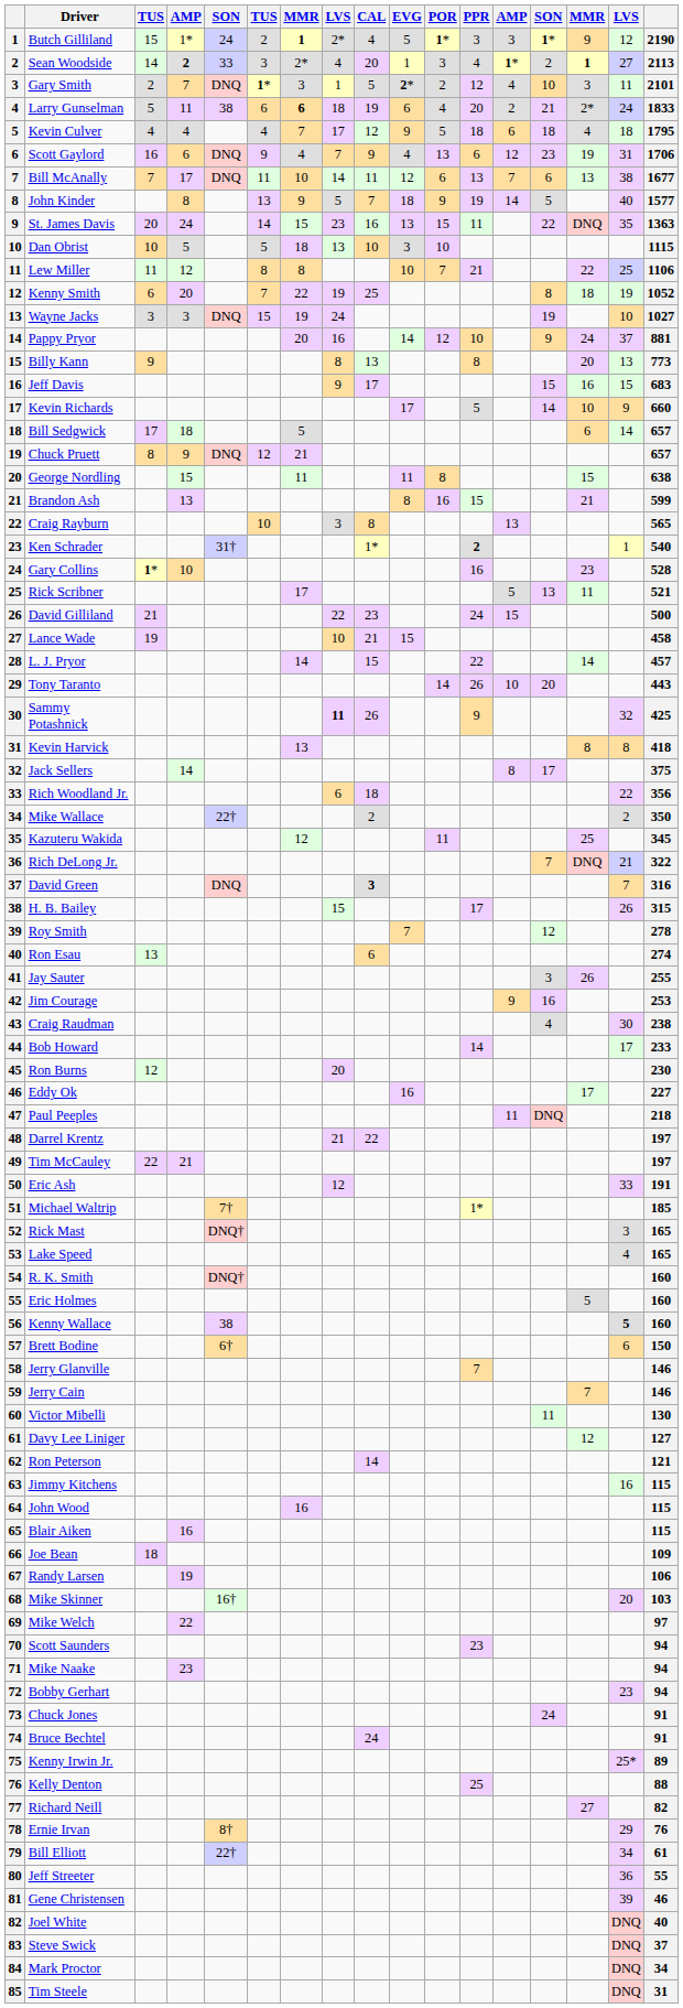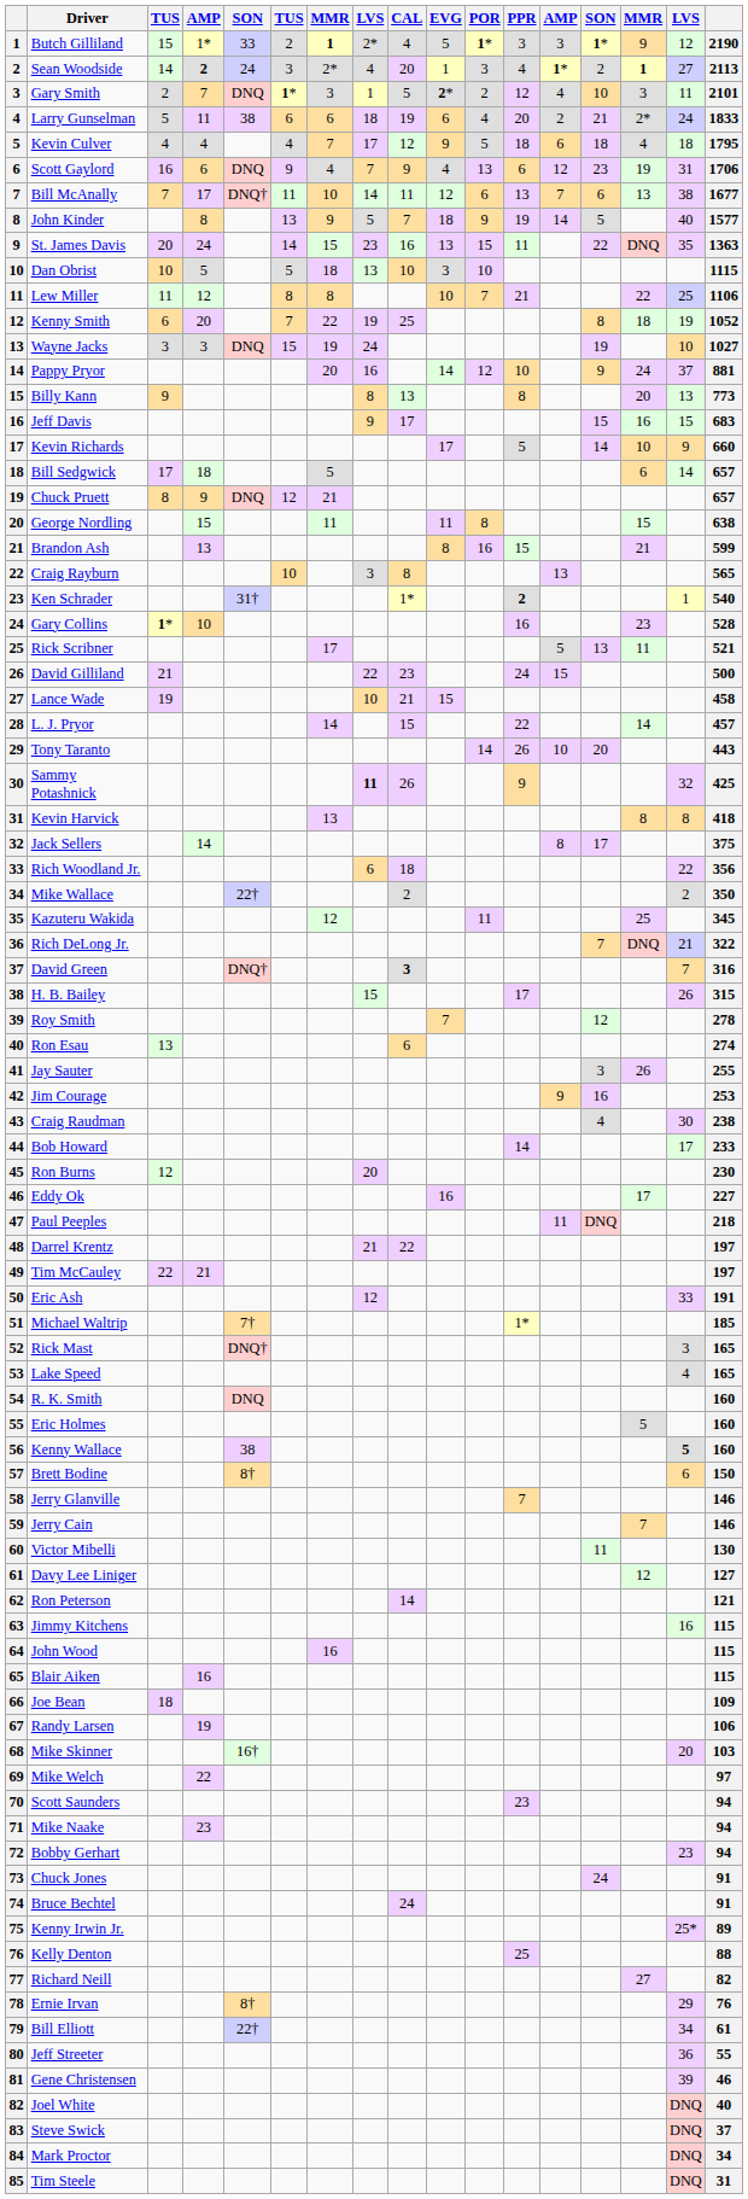Butch Gilliland | column 5: 24 -> 33
Sean Woodside | column 5: 33 -> 24
Larry Gunselman | column 7: bold -> normal
Bill McAnally | column 5: DNQ -> DNQ†
David Green | column 5: DNQ -> DNQ†
R. K. Smith | column 5: DNQ† -> DNQ
Brett Bodine | column 5: 6† -> 8†
